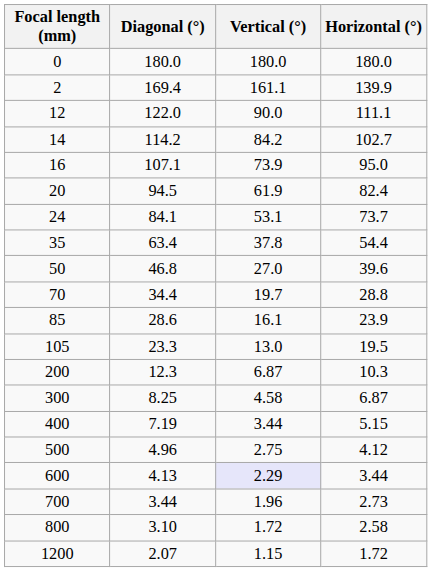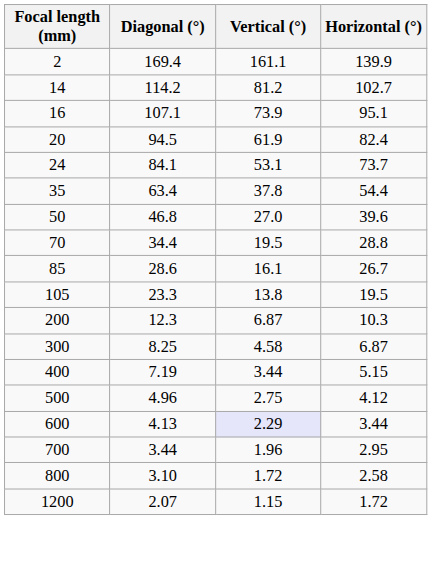- row: 0 | 180.0 | 180.0 | 180.0
- row: 12 | 122.0 | 90.0 | 111.1
14 | Vertical (°): 84.2 -> 81.2
16 | Horizontal (°): 95.0 -> 95.1
70 | Vertical (°): 19.7 -> 19.5
85 | Horizontal (°): 23.9 -> 26.7
105 | Vertical (°): 13.0 -> 13.8
700 | Horizontal (°): 2.73 -> 2.95
